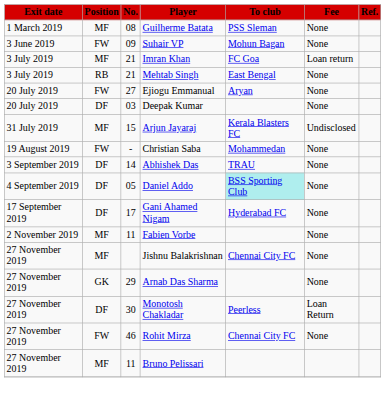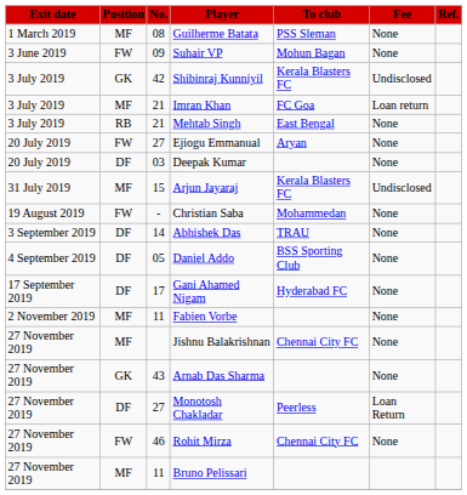+ row: 3 July 2019 | GK | 42 | Shibinraj Kunniyil | Kerala Blasters FC | Undisclosed
Daniel Addo | To club: paleturquoise background -> no background
Arnab Das Sharma | No.: 29 -> 43
Monotosh Chakladar | No.: 30 -> 27
